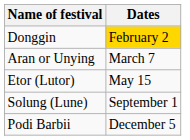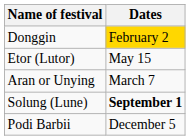rows swapped: Aran or Unying <-> Etor (Lutor)
Solung (Lune) | Dates: normal -> bold
